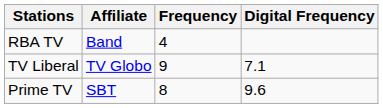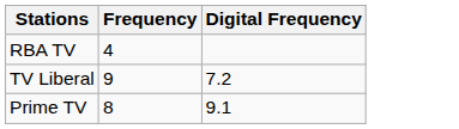- column: Affiliate | Band | TV Globo | SBT
TV Liberal | Digital Frequency: 7.1 -> 7.2
Prime TV | Digital Frequency: 9.6 -> 9.1
